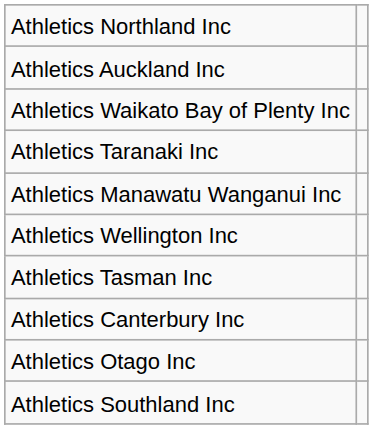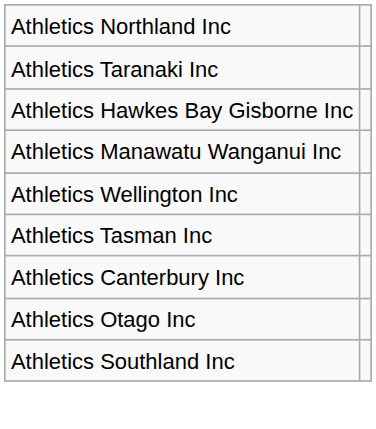- row: Athletics Auckland Inc
- row: Athletics Waikato Bay of Plenty Inc
+ row: Athletics Hawkes Bay Gisborne Inc
